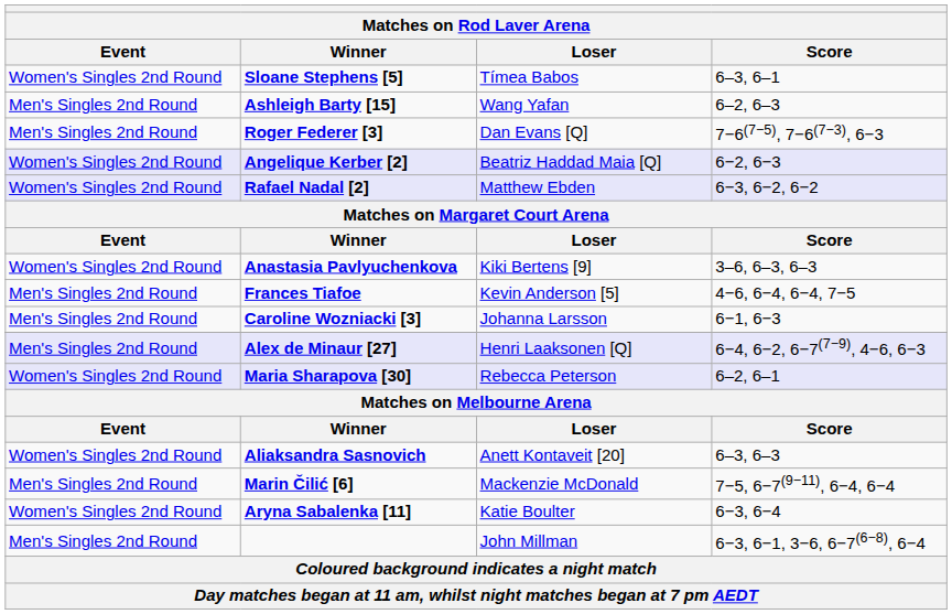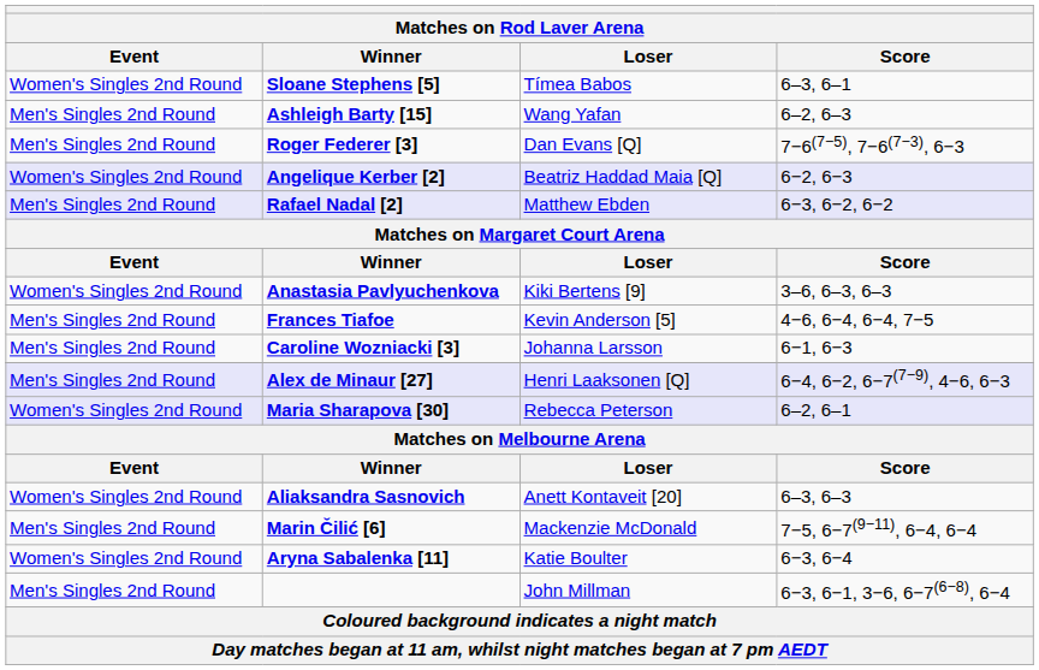Rafael Nadal [2] | Event: Women's Singles 2nd Round -> Men's Singles 2nd Round
